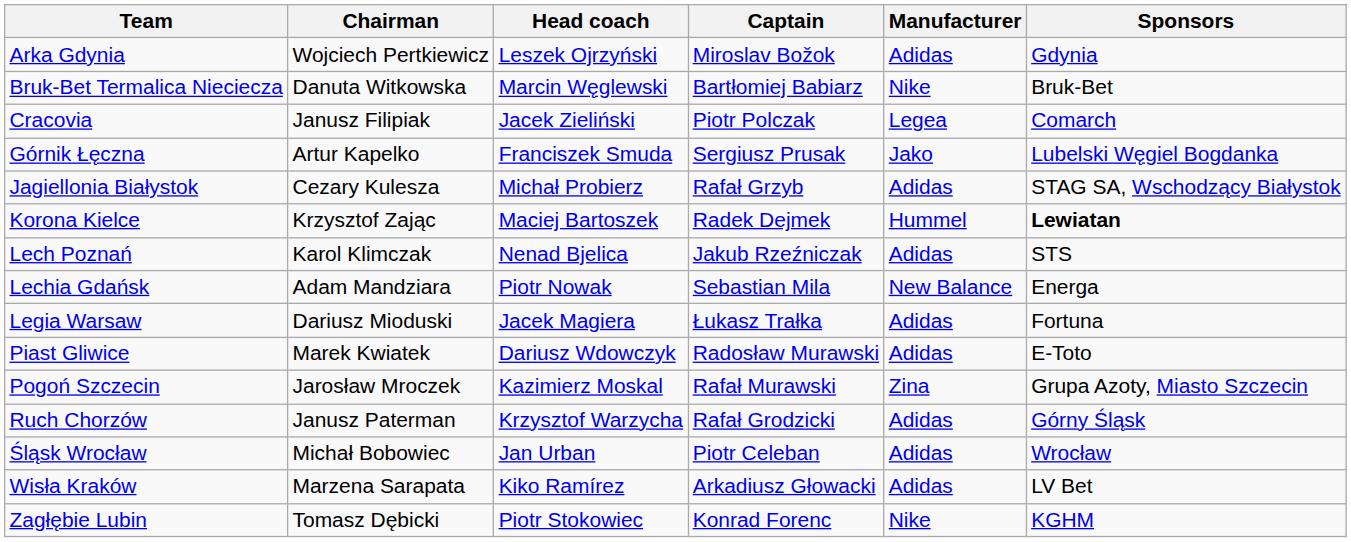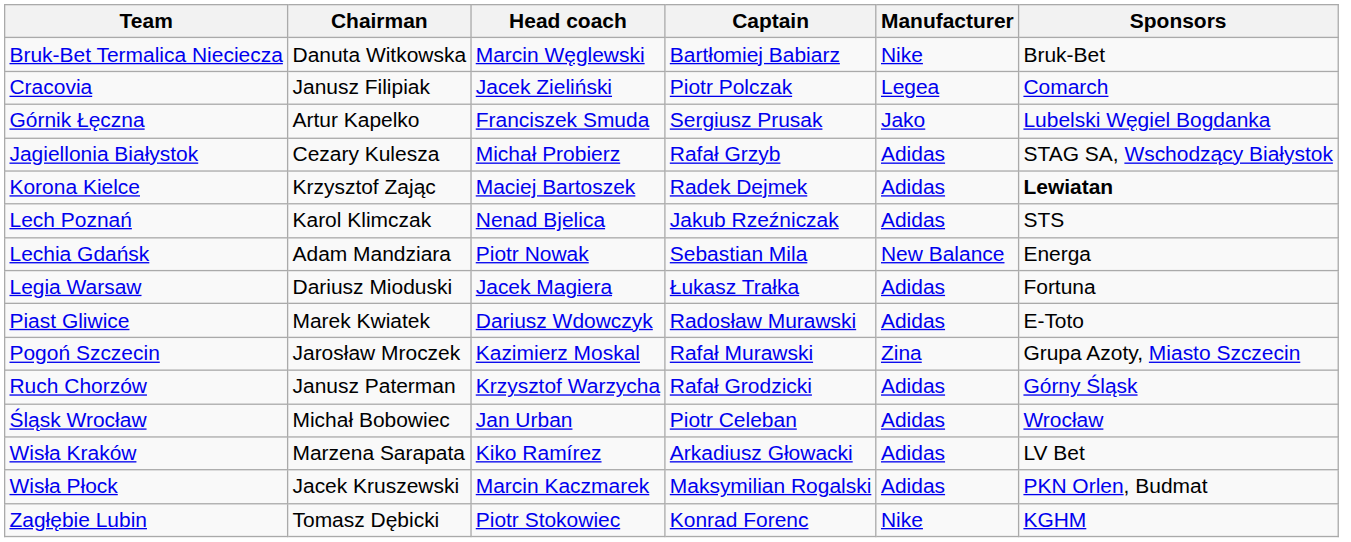- row: Arka Gdynia | Wojciech Pertkiewicz | Leszek Ojrzyński | Miroslav Božok | Adidas | Gdynia
Korona Kielce | Manufacturer: Hummel -> Adidas
+ row: Wisła Płock | Jacek Kruszewski | Marcin Kaczmarek | Maksymilian Rogalski | Adidas | PKN Orlen, Budmat
